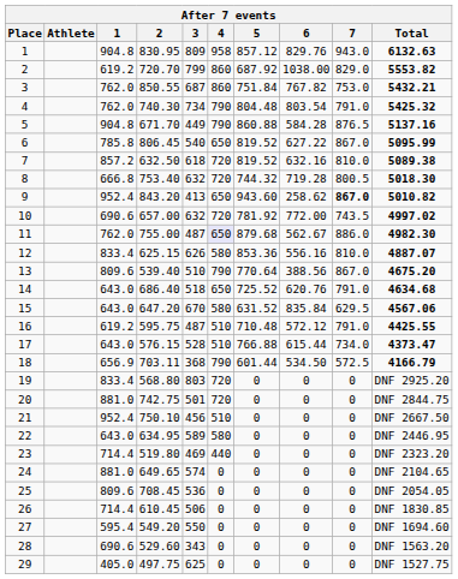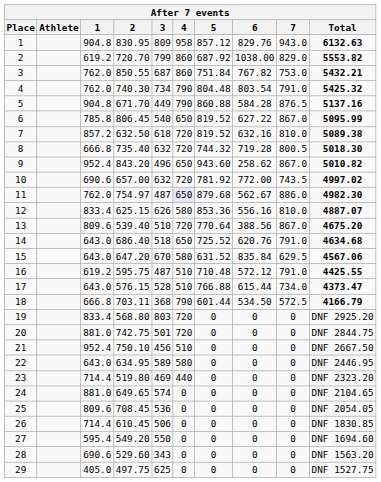8 | 2: 753.40 -> 735.40
9 | 3: 413 -> 496
9 | 7: bold -> normal
11 | 2: 755.00 -> 754.97
13 | 4: 790 -> 720
18 | 1: 656.9 -> 666.8
